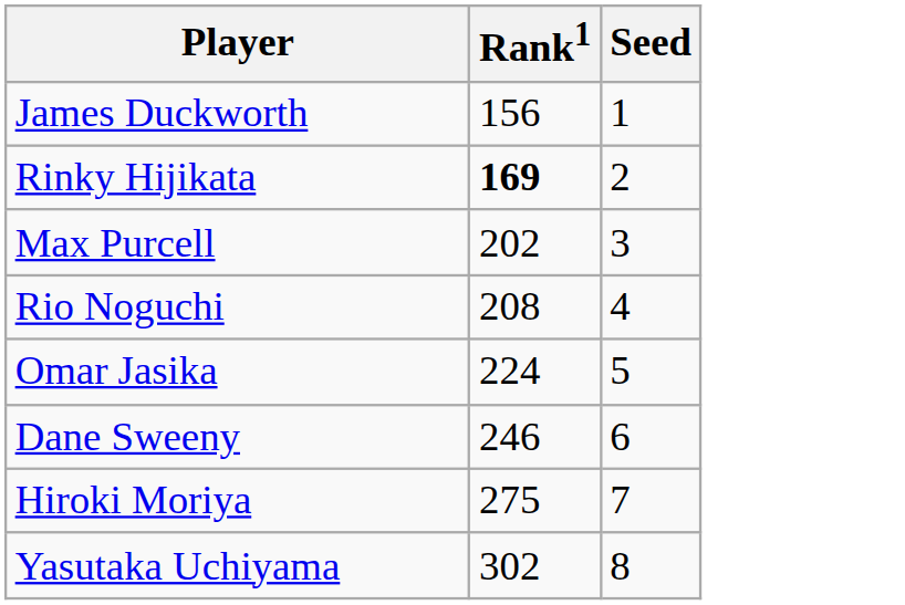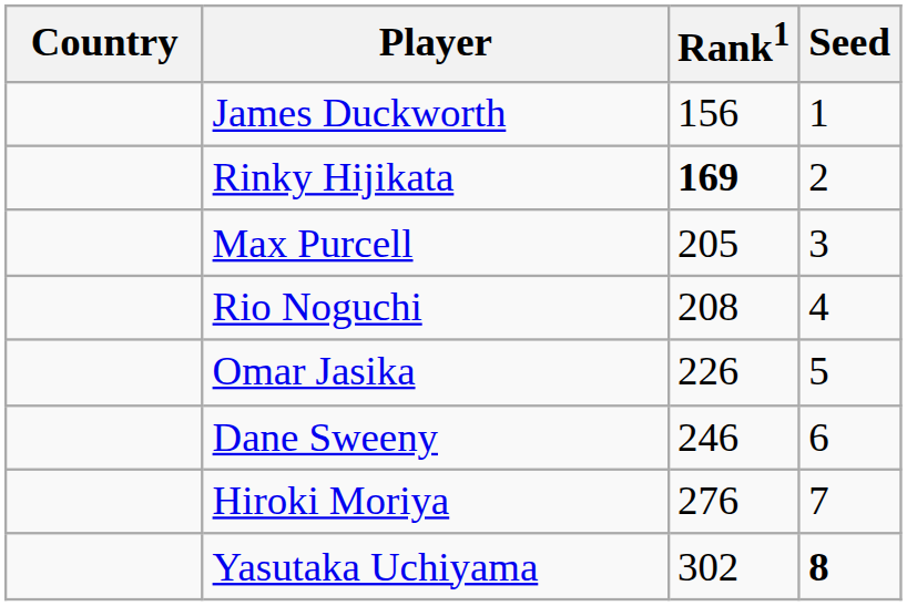+ column: Country
Max Purcell | Rank1: 202 -> 205
Omar Jasika | Rank1: 224 -> 226
Hiroki Moriya | Rank1: 275 -> 276
Yasutaka Uchiyama | Seed: normal -> bold
